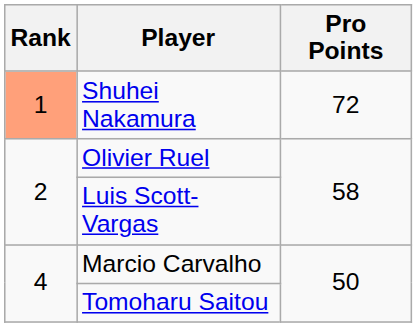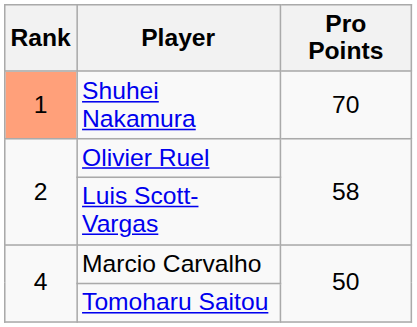Shuhei Nakamura | Pro Points: 72 -> 70
